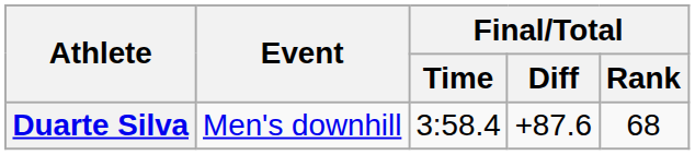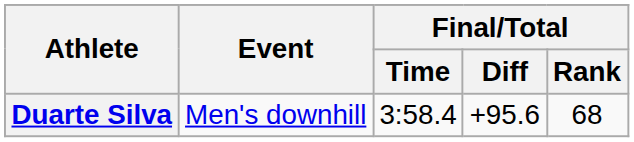Duarte Silva | Final/Total / Diff: +87.6 -> +95.6
